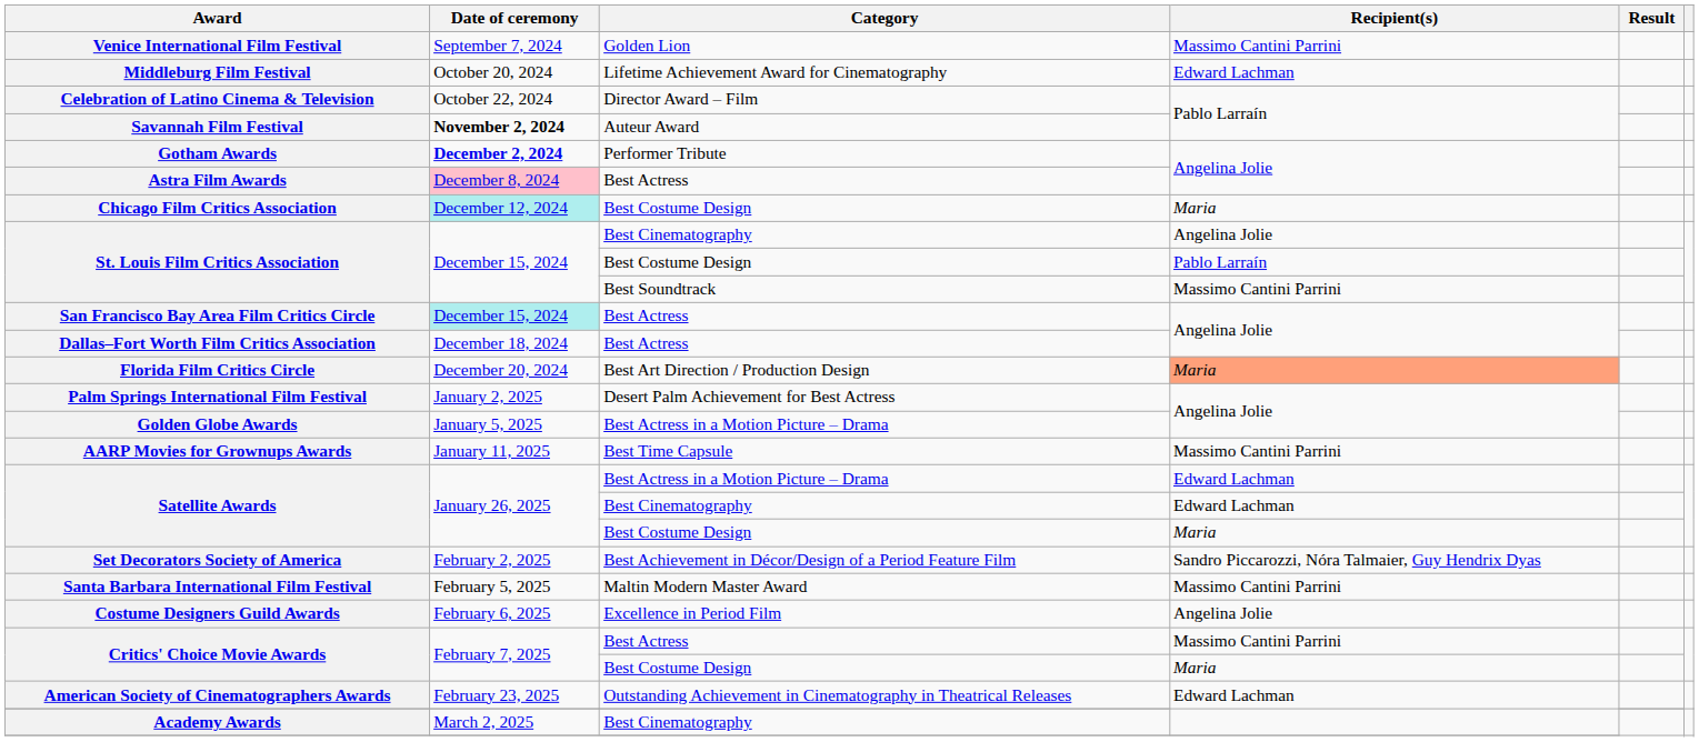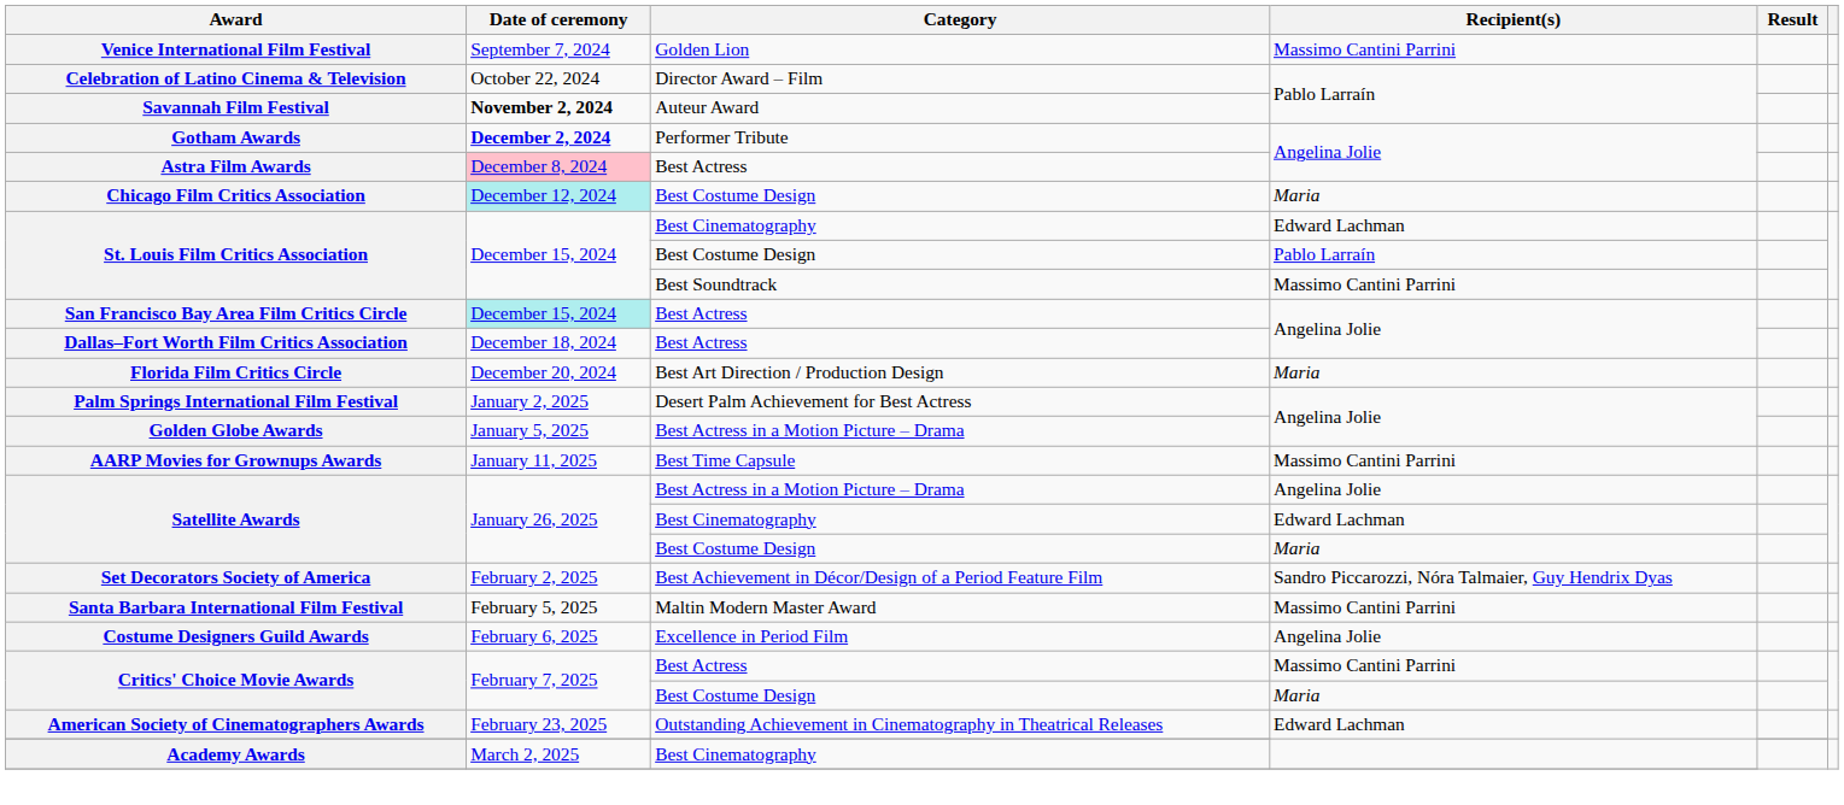- row: Middleburg Film Festival | October 20, 2024 | Lifetime Achievement Award for Cinematography | Edward Lachman
St. Louis Film Critics Association / Best Cinematography | Recipient(s): Angelina Jolie -> Edward Lachman
Florida Film Critics Circle | Recipient(s): lightsalmon background -> no background
Satellite Awards / Best Actress in a Motion Picture – Drama | Recipient(s): Edward Lachman -> Angelina Jolie
